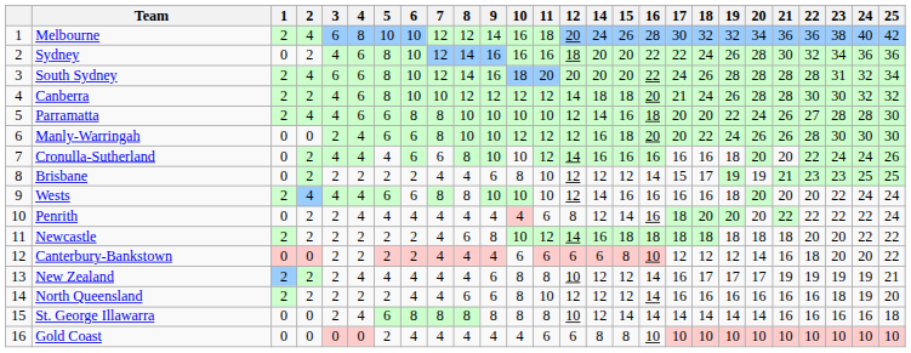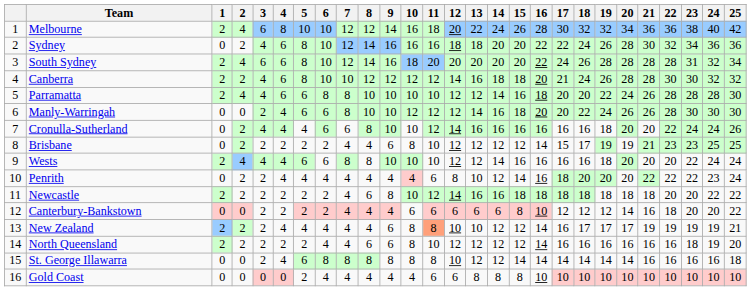+ column: 13 | 22 | 18 | 20 | 16 | 12 | 14 | 16 | 12 | 12 | 10 | 16 | 6 | 10 | 12 | 12 | 8
Parramatta | 22: 27 -> 28
Penrith | 24: 22 -> 23
New Zealand | 11: no background -> lightsalmon background
